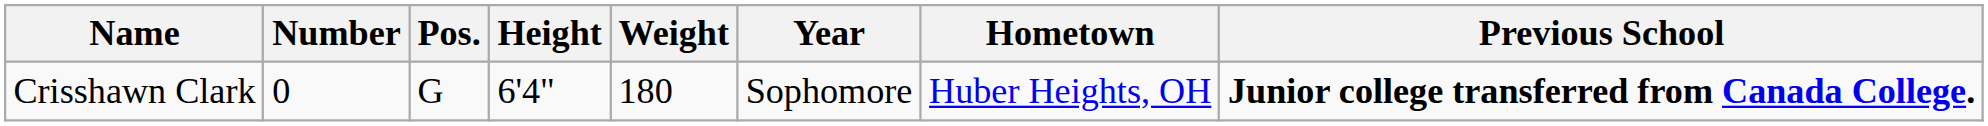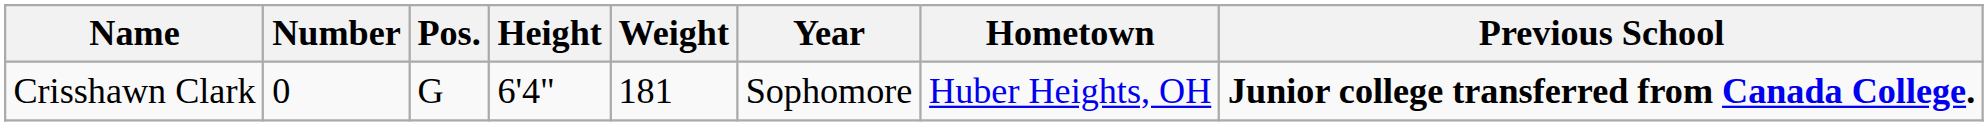Crisshawn Clark | Weight: 180 -> 181
